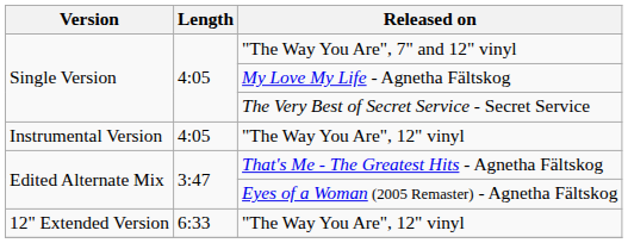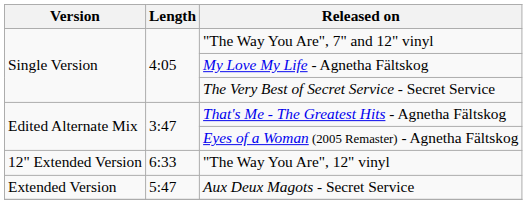- row: Instrumental Version | 4:05 | "The Way You Are", 12" vinyl
+ row: Extended Version | 5:47 | Aux Deux Magots - Secret Service
